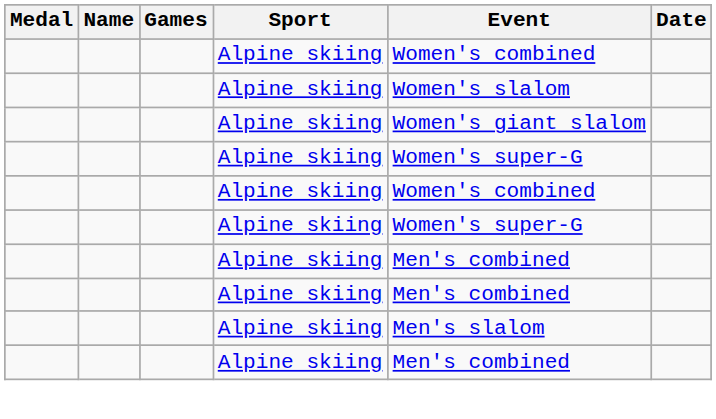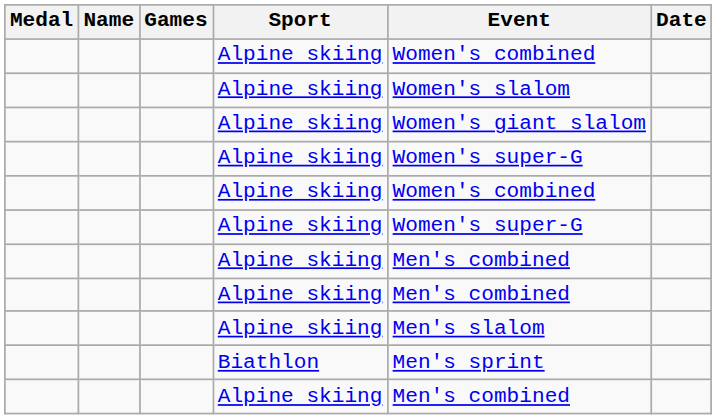+ row: Biathlon | Men's sprint
